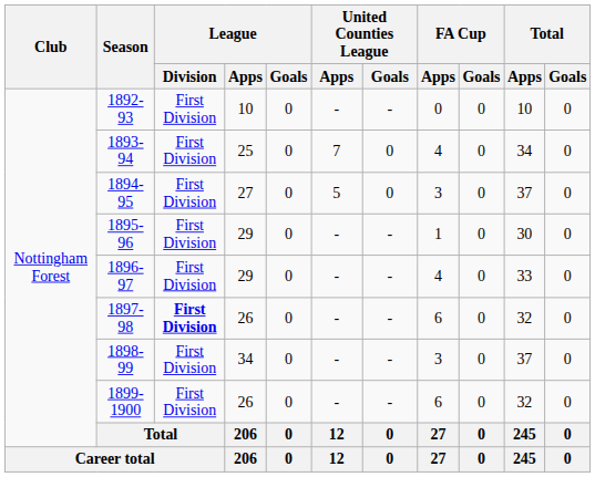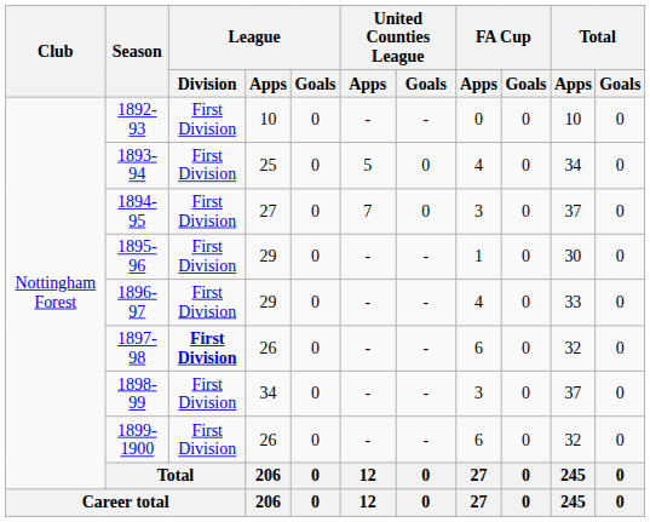1893-94 | United Counties League / Apps: 7 -> 5
1894-95 | United Counties League / Apps: 5 -> 7
